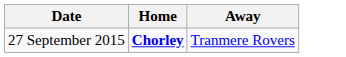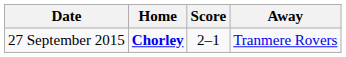+ column: Score | 2–1
